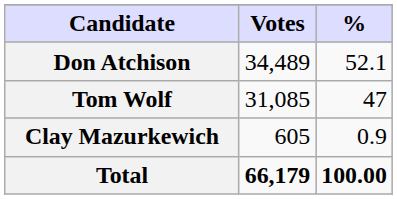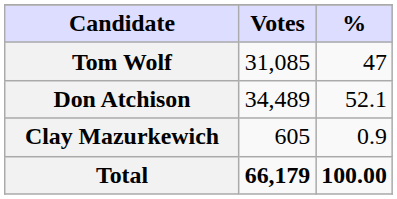rows swapped: Don Atchison <-> Tom Wolf
